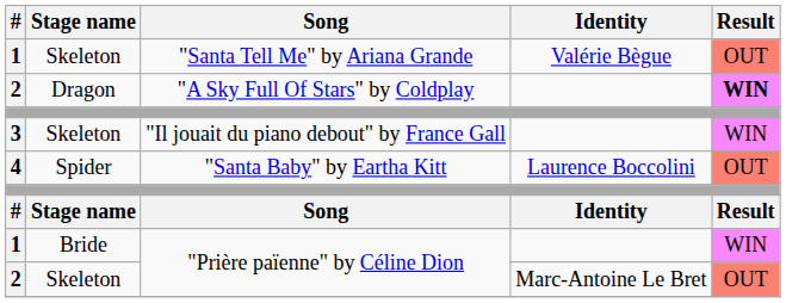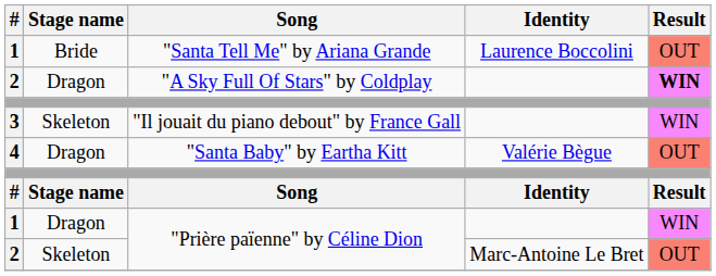"Santa Tell Me" by Ariana Grande | Stage name: Skeleton -> Bride
"Santa Tell Me" by Ariana Grande | Identity: Valérie Bègue -> Laurence Boccolini
"Santa Baby" by Eartha Kitt | Stage name: Spider -> Dragon
"Santa Baby" by Eartha Kitt | Identity: Laurence Boccolini -> Valérie Bègue
1 / "Prière païenne" by Céline Dion | Stage name: Bride -> Dragon
